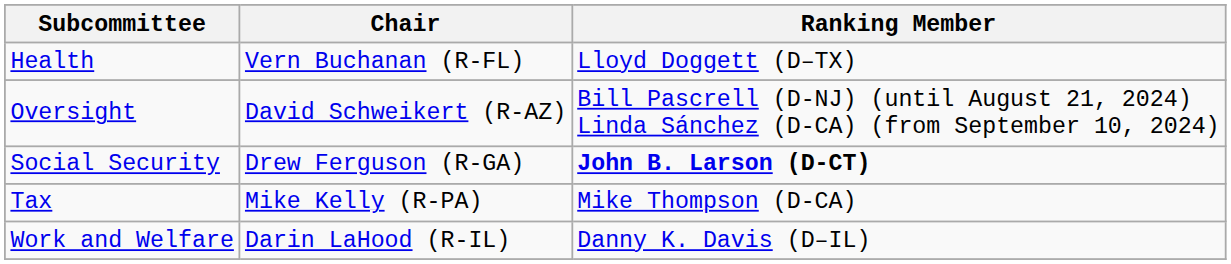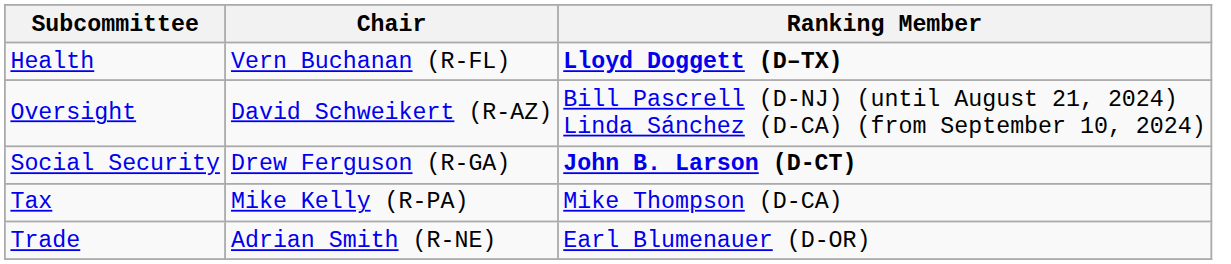Health | Ranking Member: normal -> bold
+ row: Trade | Adrian Smith (R-NE) | Earl Blumenauer (D-OR)
- row: Work and Welfare | Darin LaHood (R-IL) | Danny K. Davis (D–IL)
